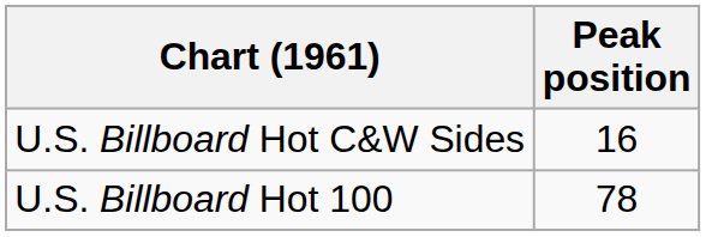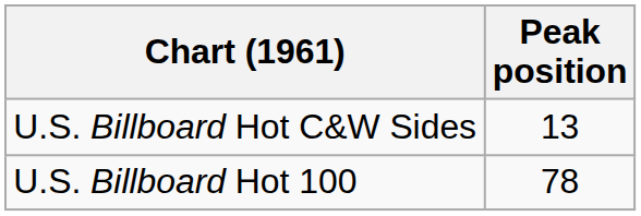U.S. Billboard Hot C&W Sides | Peak position: 16 -> 13
